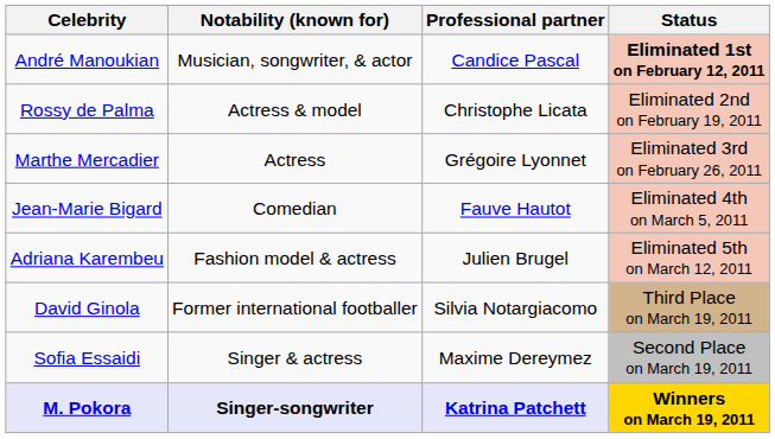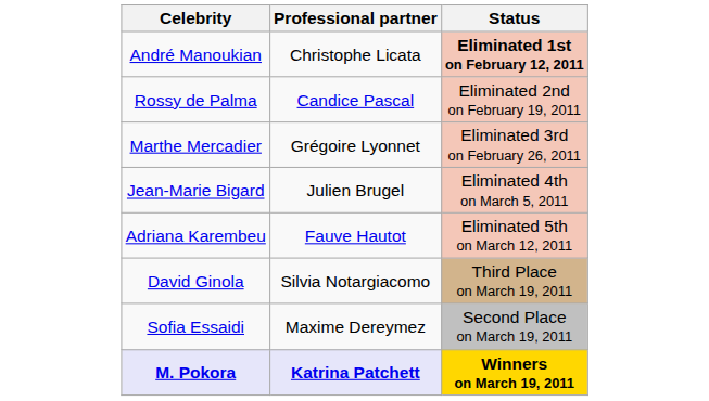- column: Notability (known for) | Musician, songwriter, & actor | Actress & model | Actress | Comedian | Fashion model & actress | Former international footballer | Singer & actress | Singer-songwriter
André Manoukian | Professional partner: Candice Pascal -> Christophe Licata
Rossy de Palma | Professional partner: Christophe Licata -> Candice Pascal
Jean-Marie Bigard | Professional partner: Fauve Hautot -> Julien Brugel
Adriana Karembeu | Professional partner: Julien Brugel -> Fauve Hautot
